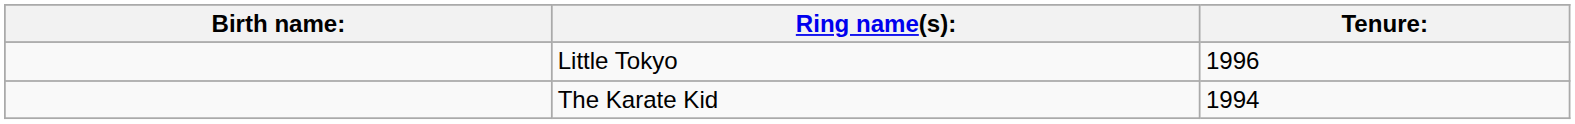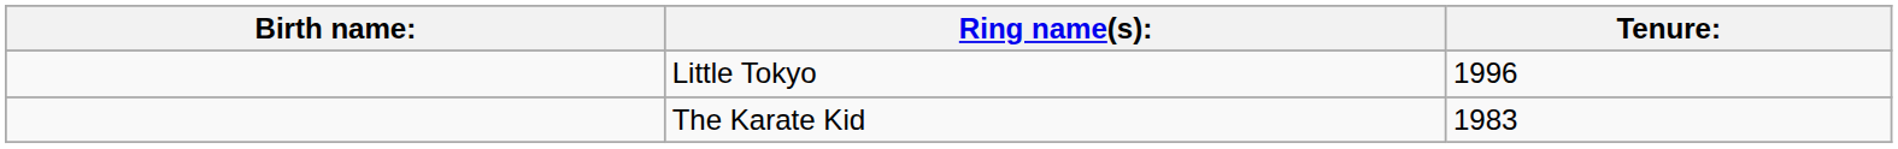The Karate Kid | Tenure:: 1994 -> 1983
